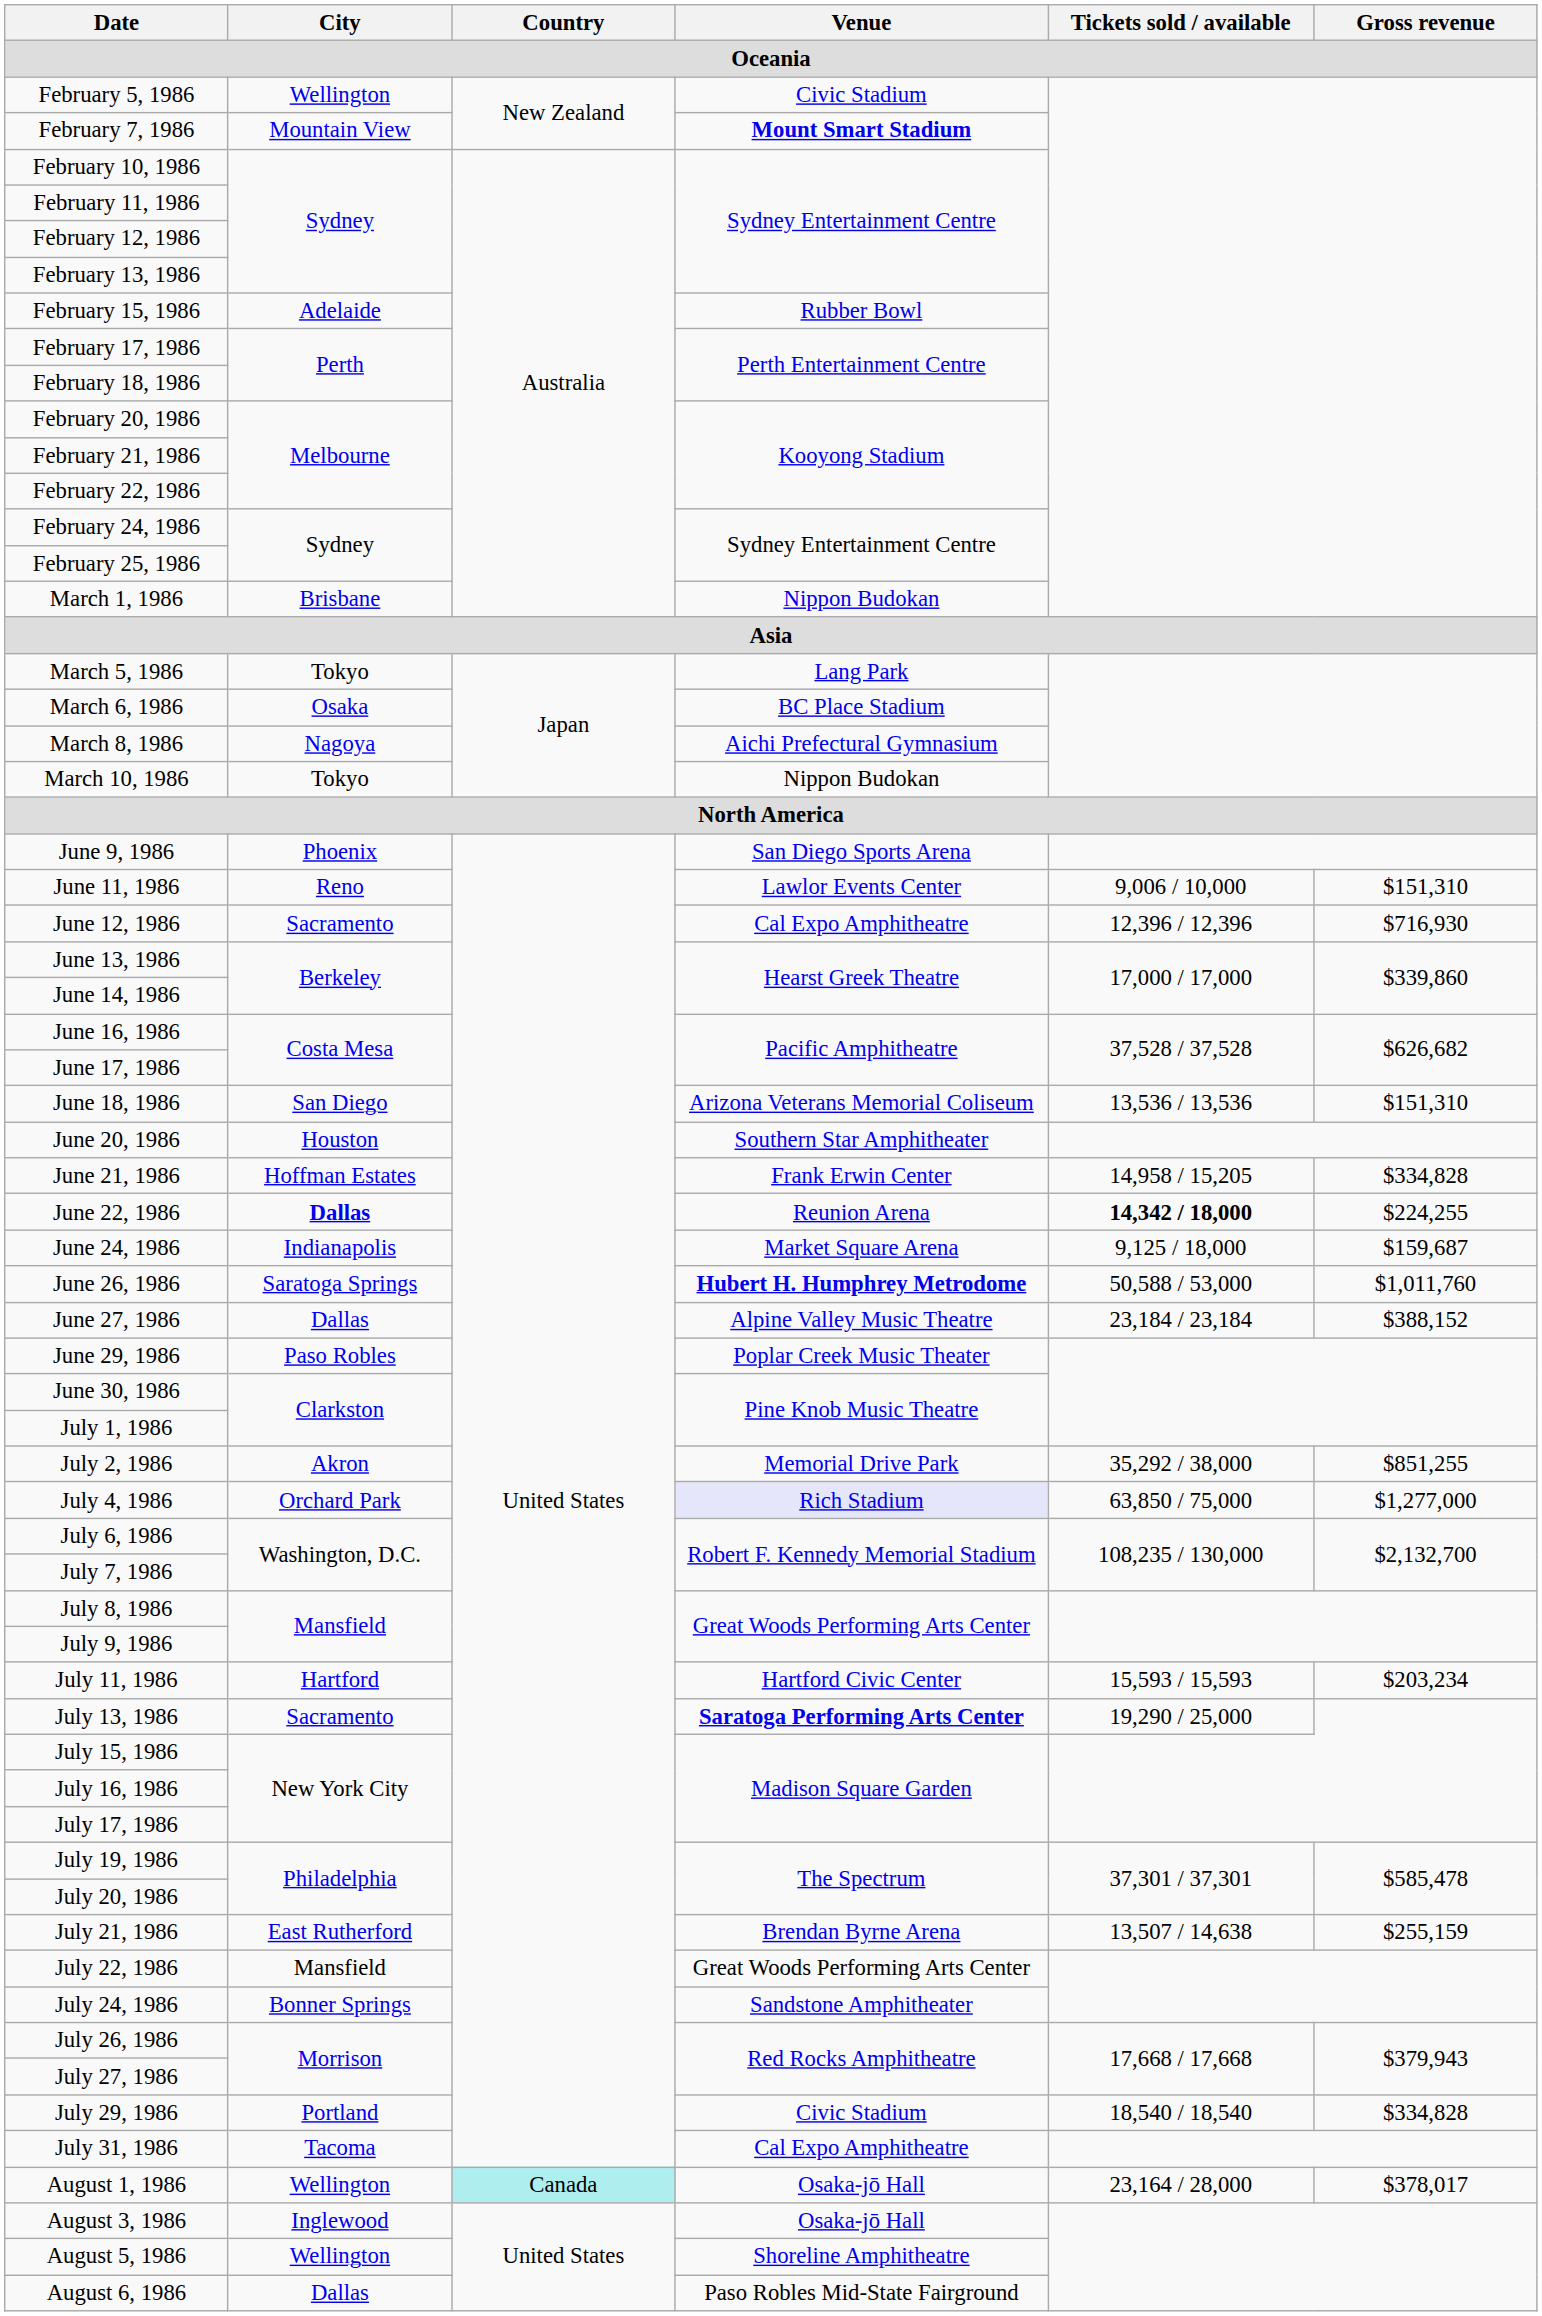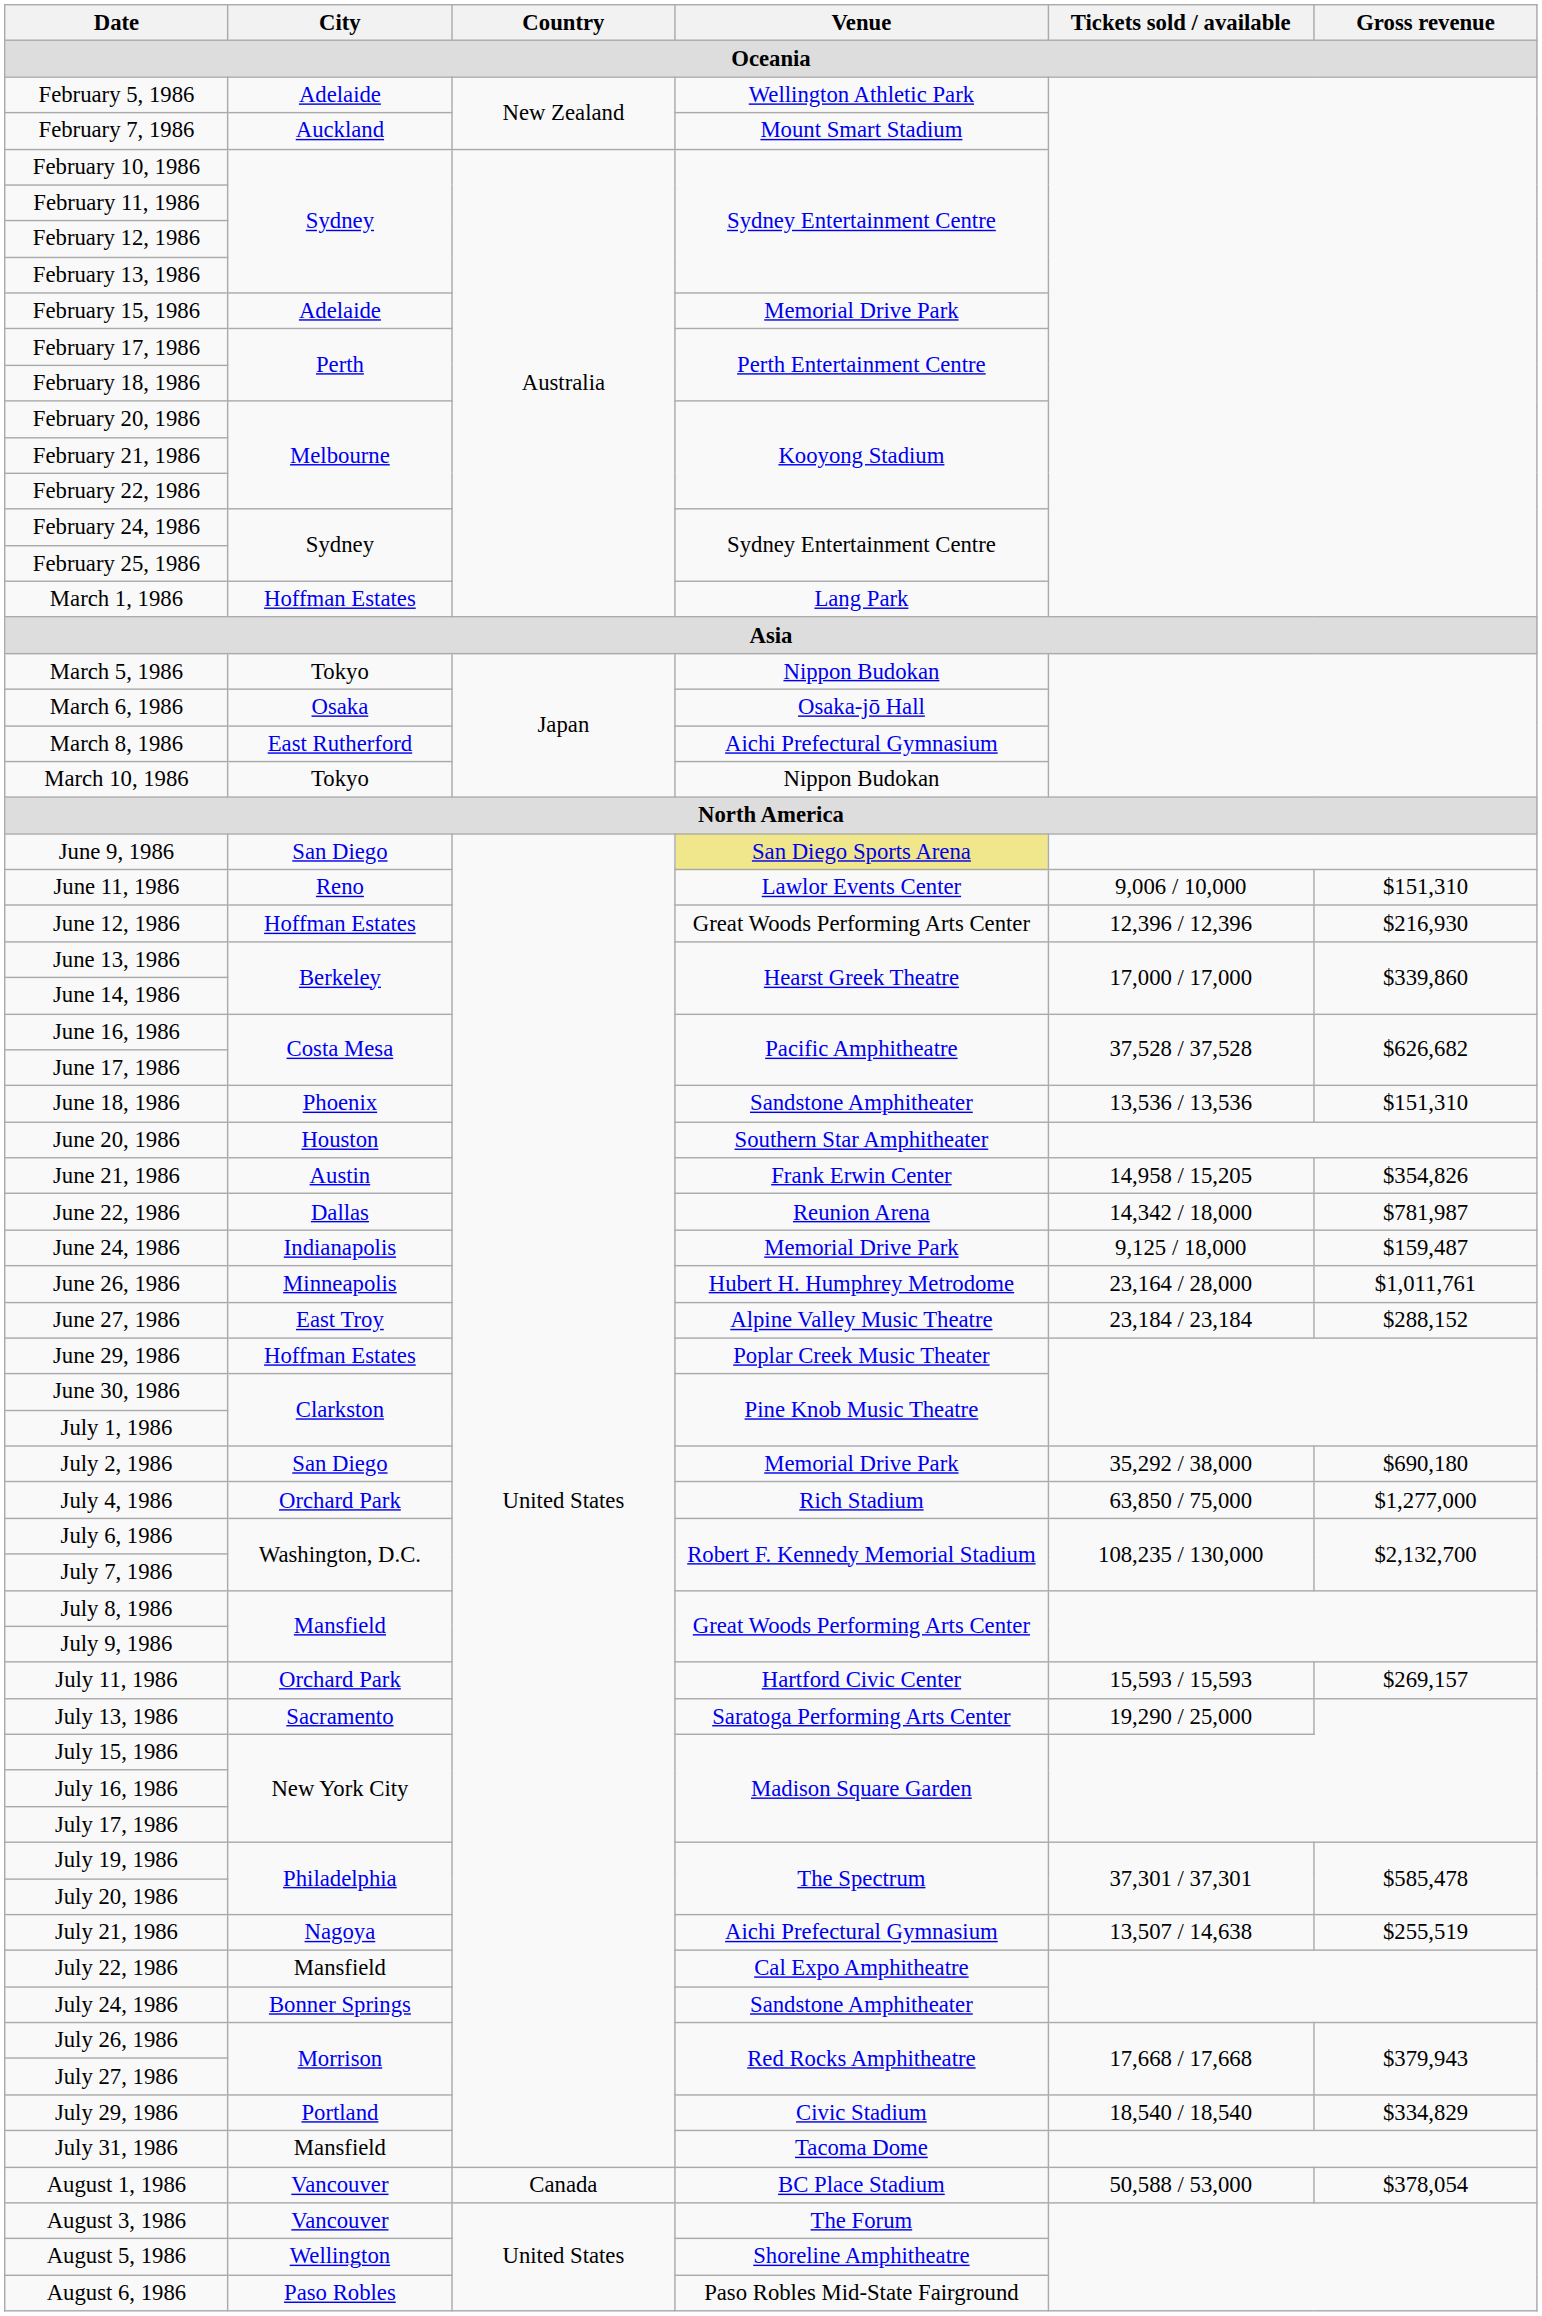February 5, 1986 | City: Wellington -> Adelaide
February 5, 1986 | Venue: Civic Stadium -> Wellington Athletic Park
February 7, 1986 | City: Mountain View -> Auckland
February 7, 1986 | Venue: bold -> normal
February 15, 1986 | Venue: Rubber Bowl -> Memorial Drive Park
March 1, 1986 | City: Brisbane -> Hoffman Estates
March 1, 1986 | Venue: Nippon Budokan -> Lang Park
March 5, 1986 | Venue: Lang Park -> Nippon Budokan
March 6, 1986 | Venue: BC Place Stadium -> Osaka-jō Hall
March 8, 1986 | City: Nagoya -> East Rutherford
June 9, 1986 | City: Phoenix -> San Diego
June 9, 1986 | Venue: no background -> khaki background
June 12, 1986 | City: Sacramento -> Hoffman Estates
June 12, 1986 | Venue: Cal Expo Amphitheatre -> Great Woods Performing Arts Center
June 12, 1986 | Gross revenue: $716,930 -> $216,930
June 18, 1986 | City: San Diego -> Phoenix
June 18, 1986 | Venue: Arizona Veterans Memorial Coliseum -> Sandstone Amphitheater
June 21, 1986 | City: Hoffman Estates -> Austin
June 21, 1986 | Gross revenue: $334,828 -> $354,826
June 22, 1986 | City: bold -> normal
June 22, 1986 | Tickets sold / available: bold -> normal
June 22, 1986 | Gross revenue: $224,255 -> $781,987
June 24, 1986 | Venue: Market Square Arena -> Memorial Drive Park
June 24, 1986 | Gross revenue: $159,687 -> $159,487
June 26, 1986 | City: Saratoga Springs -> Minneapolis
June 26, 1986 | Venue: bold -> normal
June 26, 1986 | Tickets sold / available: 50,588 / 53,000 -> 23,164 / 28,000
June 26, 1986 | Gross revenue: $1,011,760 -> $1,011,761
June 27, 1986 | City: Dallas -> East Troy
June 27, 1986 | Gross revenue: $388,152 -> $288,152
June 29, 1986 | City: Paso Robles -> Hoffman Estates
July 2, 1986 | City: Akron -> San Diego
July 2, 1986 | Gross revenue: $851,255 -> $690,180
July 4, 1986 | Venue: lavender background -> no background
July 11, 1986 | City: Hartford -> Orchard Park
July 11, 1986 | Gross revenue: $203,234 -> $269,157
July 13, 1986 | Venue: bold -> normal
July 21, 1986 | City: East Rutherford -> Nagoya
July 21, 1986 | Venue: Brendan Byrne Arena -> Aichi Prefectural Gymnasium
July 21, 1986 | Gross revenue: $255,159 -> $255,519
July 22, 1986 | Venue: Great Woods Performing Arts Center -> Cal Expo Amphitheatre
July 29, 1986 | Gross revenue: $334,828 -> $334,829
July 31, 1986 | City: Tacoma -> Mansfield
July 31, 1986 | Venue: Cal Expo Amphitheatre -> Tacoma Dome
August 1, 1986 | City: Wellington -> Vancouver
August 1, 1986 | Country: paleturquoise background -> no background
August 1, 1986 | Venue: Osaka-jō Hall -> BC Place Stadium
August 1, 1986 | Tickets sold / available: 23,164 / 28,000 -> 50,588 / 53,000
August 1, 1986 | Gross revenue: $378,017 -> $378,054
August 3, 1986 | City: Inglewood -> Vancouver
August 3, 1986 | Venue: Osaka-jō Hall -> The Forum
August 6, 1986 | City: Dallas -> Paso Robles
